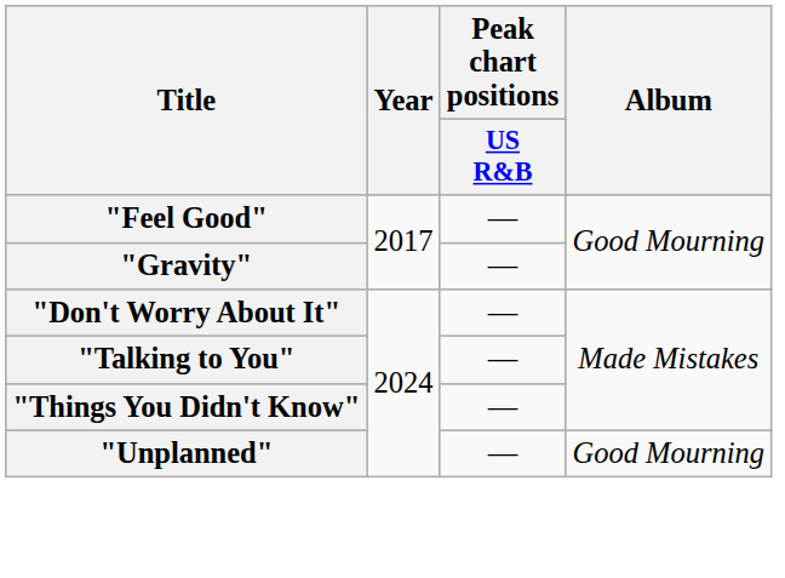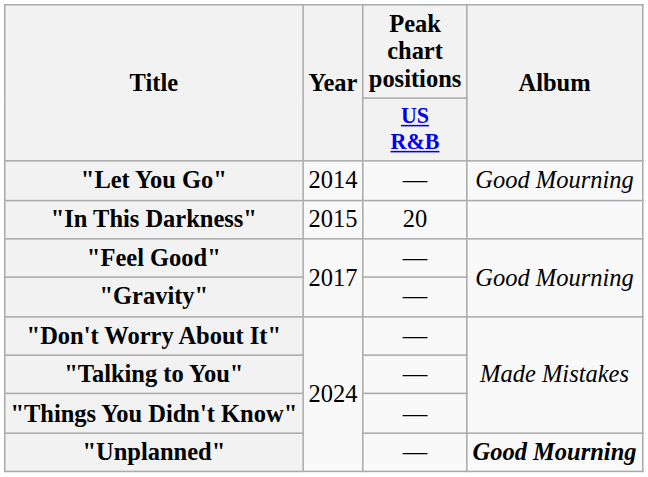+ row: "Let You Go" | 2014 | — | Good Mourning
+ row: "In This Darkness" | 2015 | 20
"Unplanned" | Album: normal -> bold
